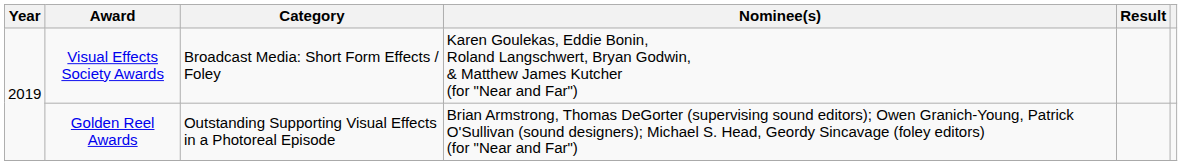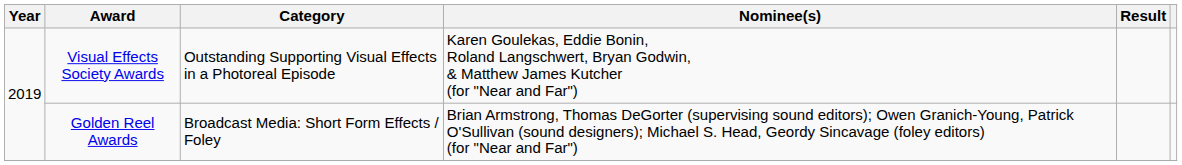Visual Effects Society Awards | Category: Broadcast Media: Short Form Effects / Foley -> Outstanding Supporting Visual Effects in a Photoreal Episode
Golden Reel Awards | Category: Outstanding Supporting Visual Effects in a Photoreal Episode -> Broadcast Media: Short Form Effects / Foley
